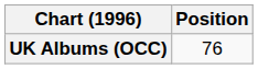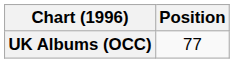UK Albums (OCC) | Position: 76 -> 77
